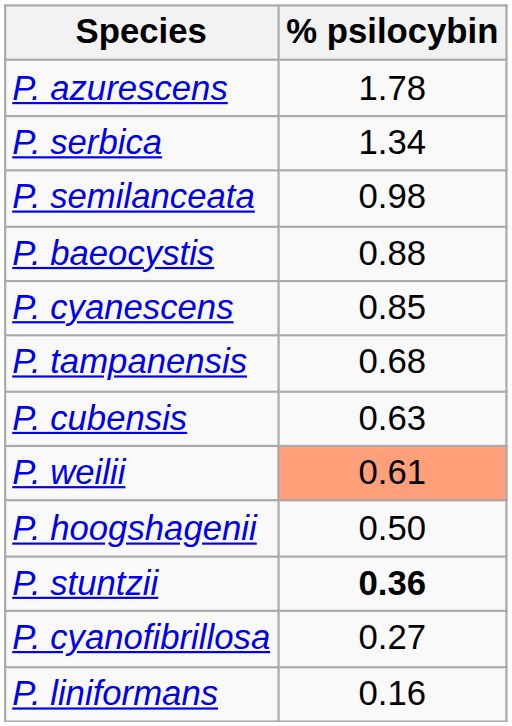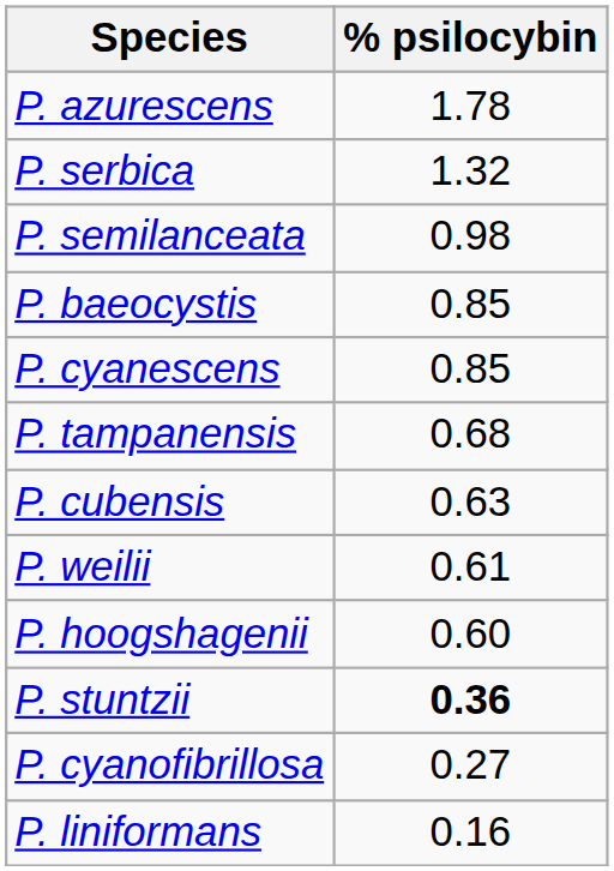P. serbica | % psilocybin: 1.34 -> 1.32
P. baeocystis | % psilocybin: 0.88 -> 0.85
P. weilii | % psilocybin: lightsalmon background -> no background
P. hoogshagenii | % psilocybin: 0.50 -> 0.60
